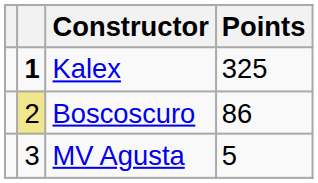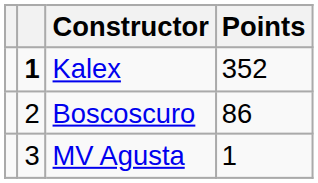Kalex | Points: 325 -> 352
Boscoscuro | column 2: khaki background -> no background
MV Agusta | Points: 5 -> 1
